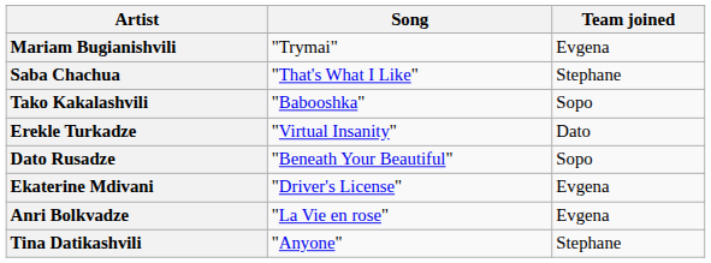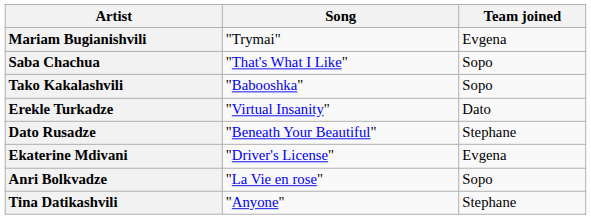Saba Chachua | Team joined: Stephane -> Sopo
Dato Rusadze | Team joined: Sopo -> Stephane
Anri Bolkvadze | Team joined: Evgena -> Sopo
